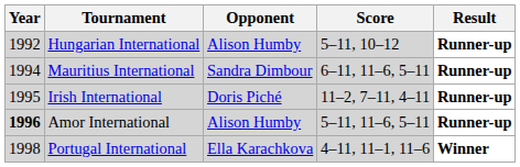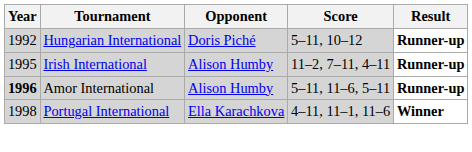Hungarian International | Opponent: Alison Humby -> Doris Piché
- row: 1994 | Mauritius International | Sandra Dimbour | 6–11, 11–6, 5–11 | Runner-up
Irish International | Opponent: Doris Piché -> Alison Humby
